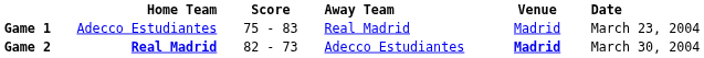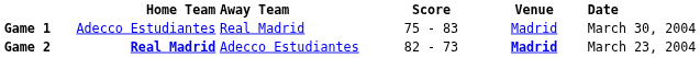columns swapped: Score <-> Away Team
Game 1 | Date: March 23, 2004 -> March 30, 2004
Game 2 | Date: March 30, 2004 -> March 23, 2004
